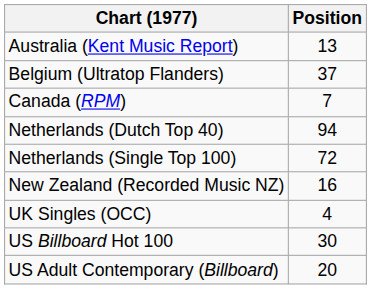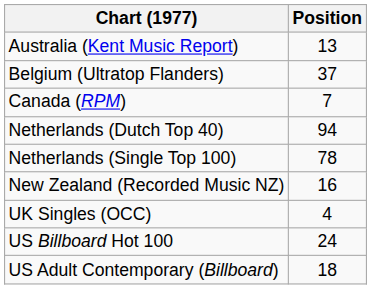Netherlands (Single Top 100) | Position: 72 -> 78
US Billboard Hot 100 | Position: 30 -> 24
US Adult Contemporary (Billboard) | Position: 20 -> 18
